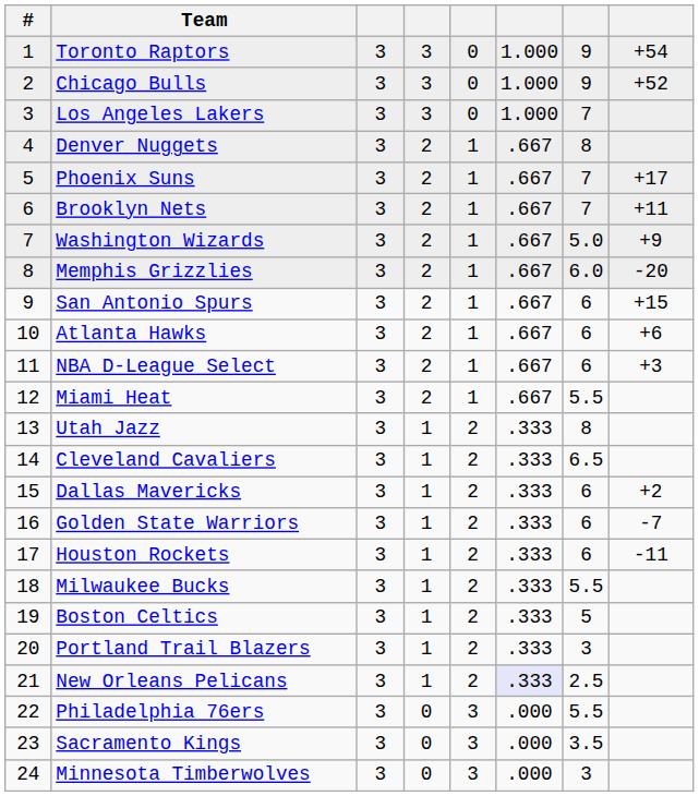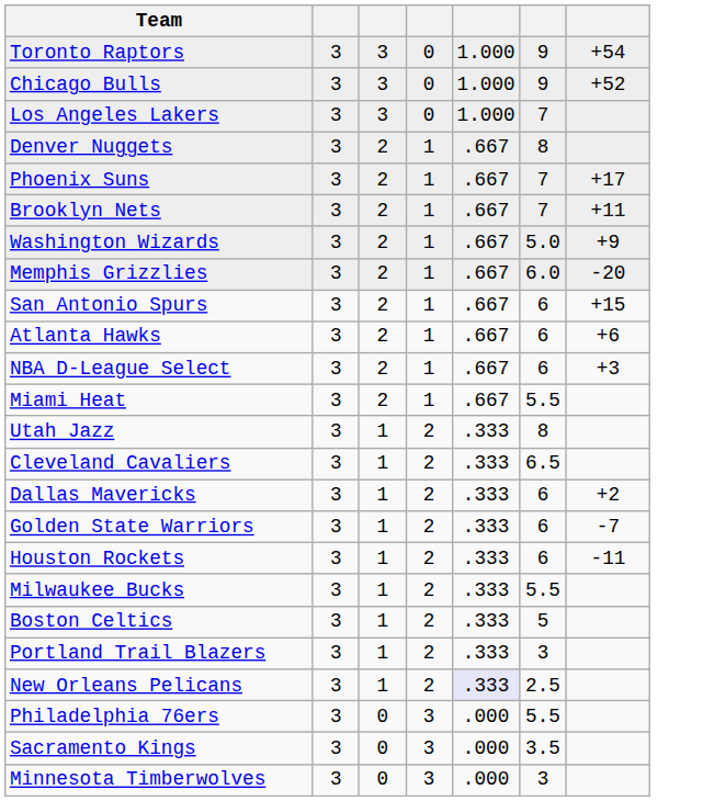- column: # | 1 | 2 | 3 | 4 | 5 | 6 | 7 | 8 | 9 | 10 | 11 | 12 | 13 | 14 | 15 | 16 | 17 | 18 | 19 | 20 | 21 | 22 | 23 | 24
